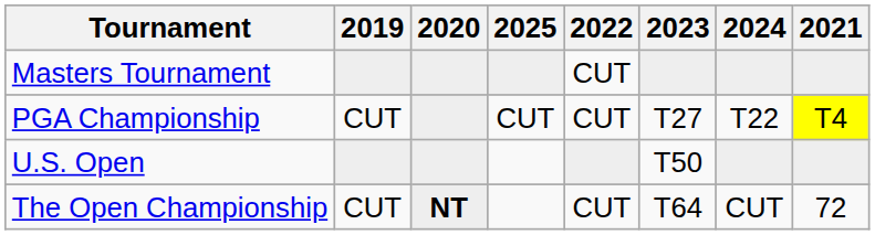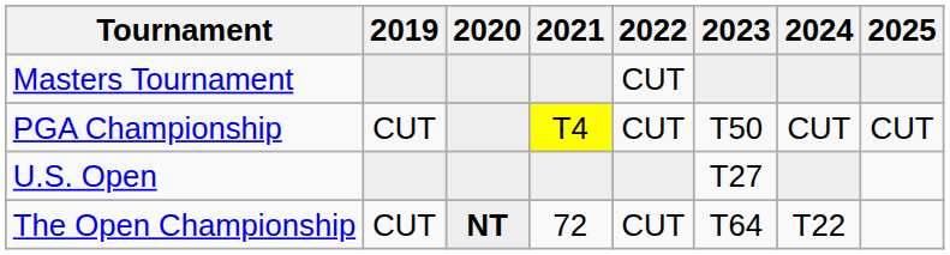columns swapped: 2021 <-> 2025
PGA Championship | 2023: T27 -> T50
PGA Championship | 2024: T22 -> CUT
U.S. Open | 2023: T50 -> T27
The Open Championship | 2024: CUT -> T22
